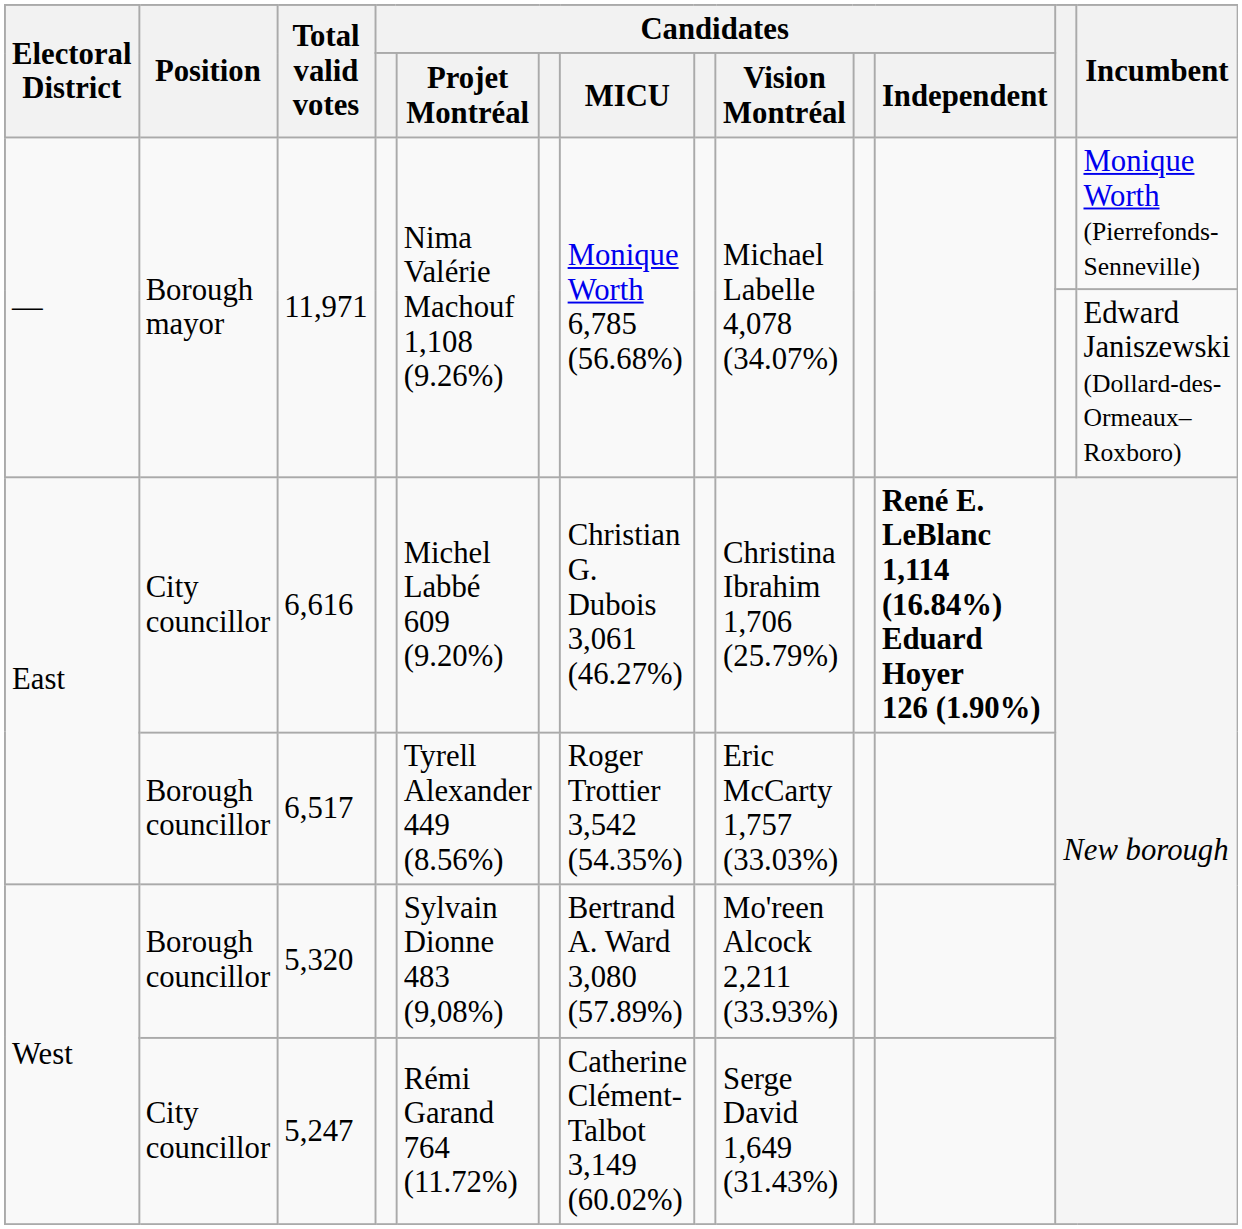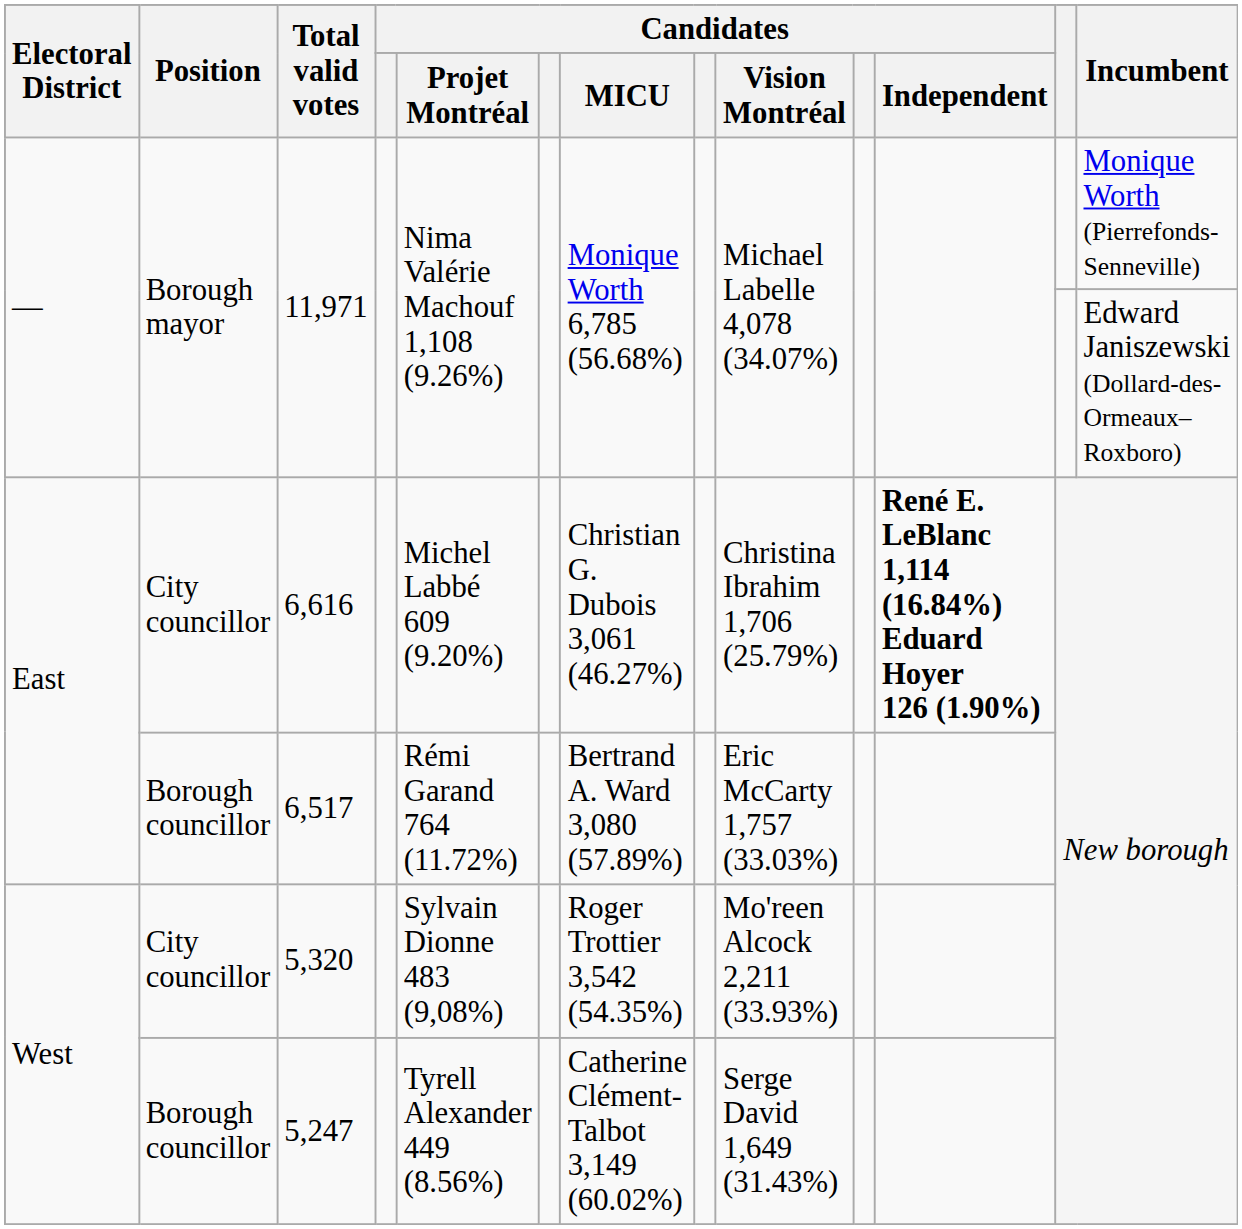6,517 | Candidates / Projet Montréal: Tyrell Alexander 449 (8.56%) -> Rémi Garand 764 (11.72%)
6,517 | Candidates / MICU: Roger Trottier 3,542 (54.35%) -> Bertrand A. Ward 3,080 (57.89%)
5,320 | Position: Borough councillor -> City councillor
5,320 | Candidates / MICU: Bertrand A. Ward 3,080 (57.89%) -> Roger Trottier 3,542 (54.35%)
5,247 | Position: City councillor -> Borough councillor
5,247 | Candidates / Projet Montréal: Rémi Garand 764 (11.72%) -> Tyrell Alexander 449 (8.56%)
